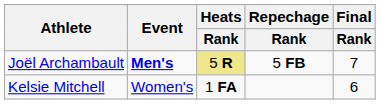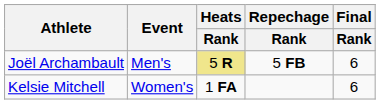Joël Archambault | Event: bold -> normal
Joël Archambault | Final / Rank: 7 -> 6
